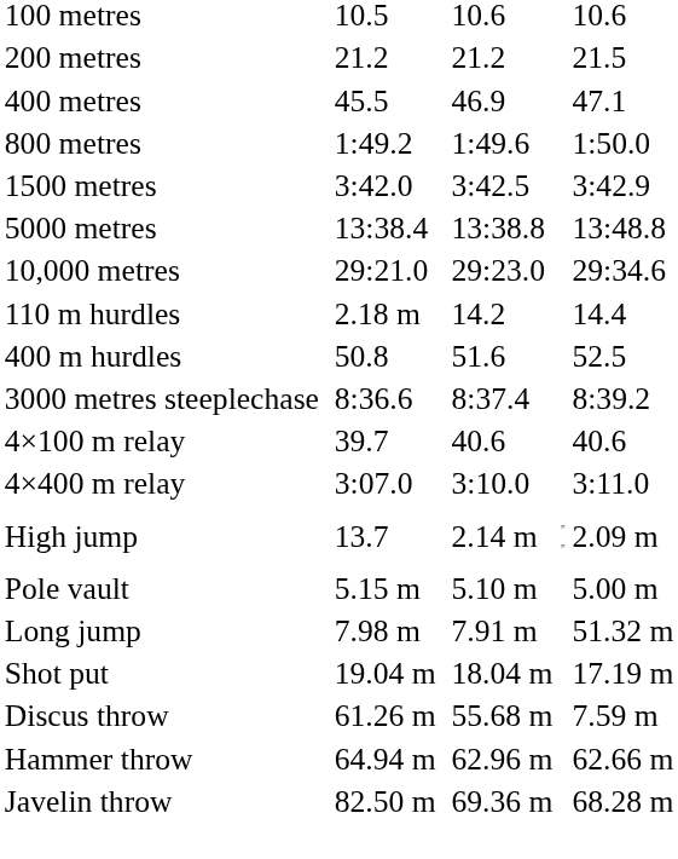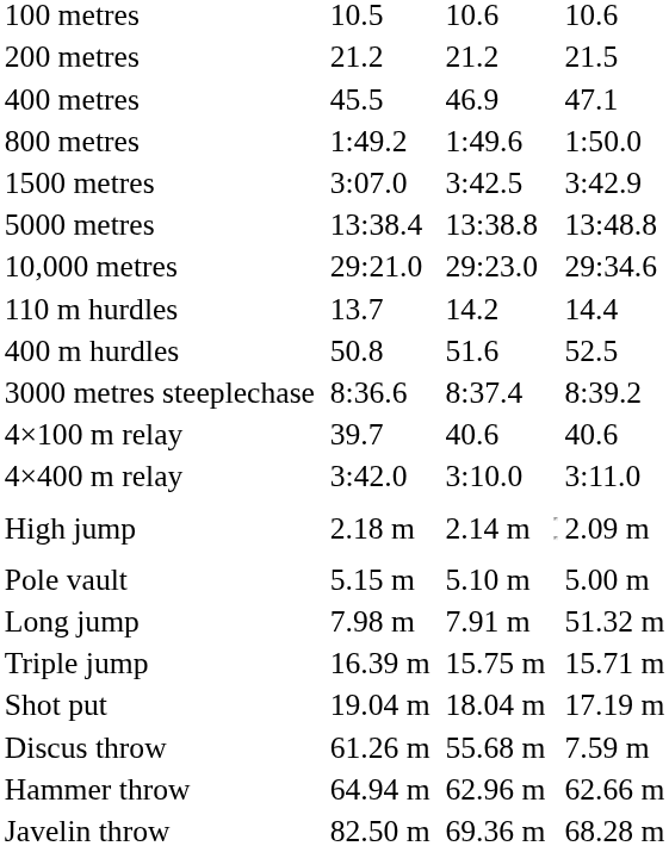1500 metres | column 3: 3:42.0 -> 3:07.0
110 m hurdles | column 3: 2.18 m -> 13.7
4×400 m relay | column 3: 3:07.0 -> 3:42.0
High jump | column 3: 13.7 -> 2.18 m
+ row: Triple jump | 16.39 m | 15.75 m | 15.71 m
